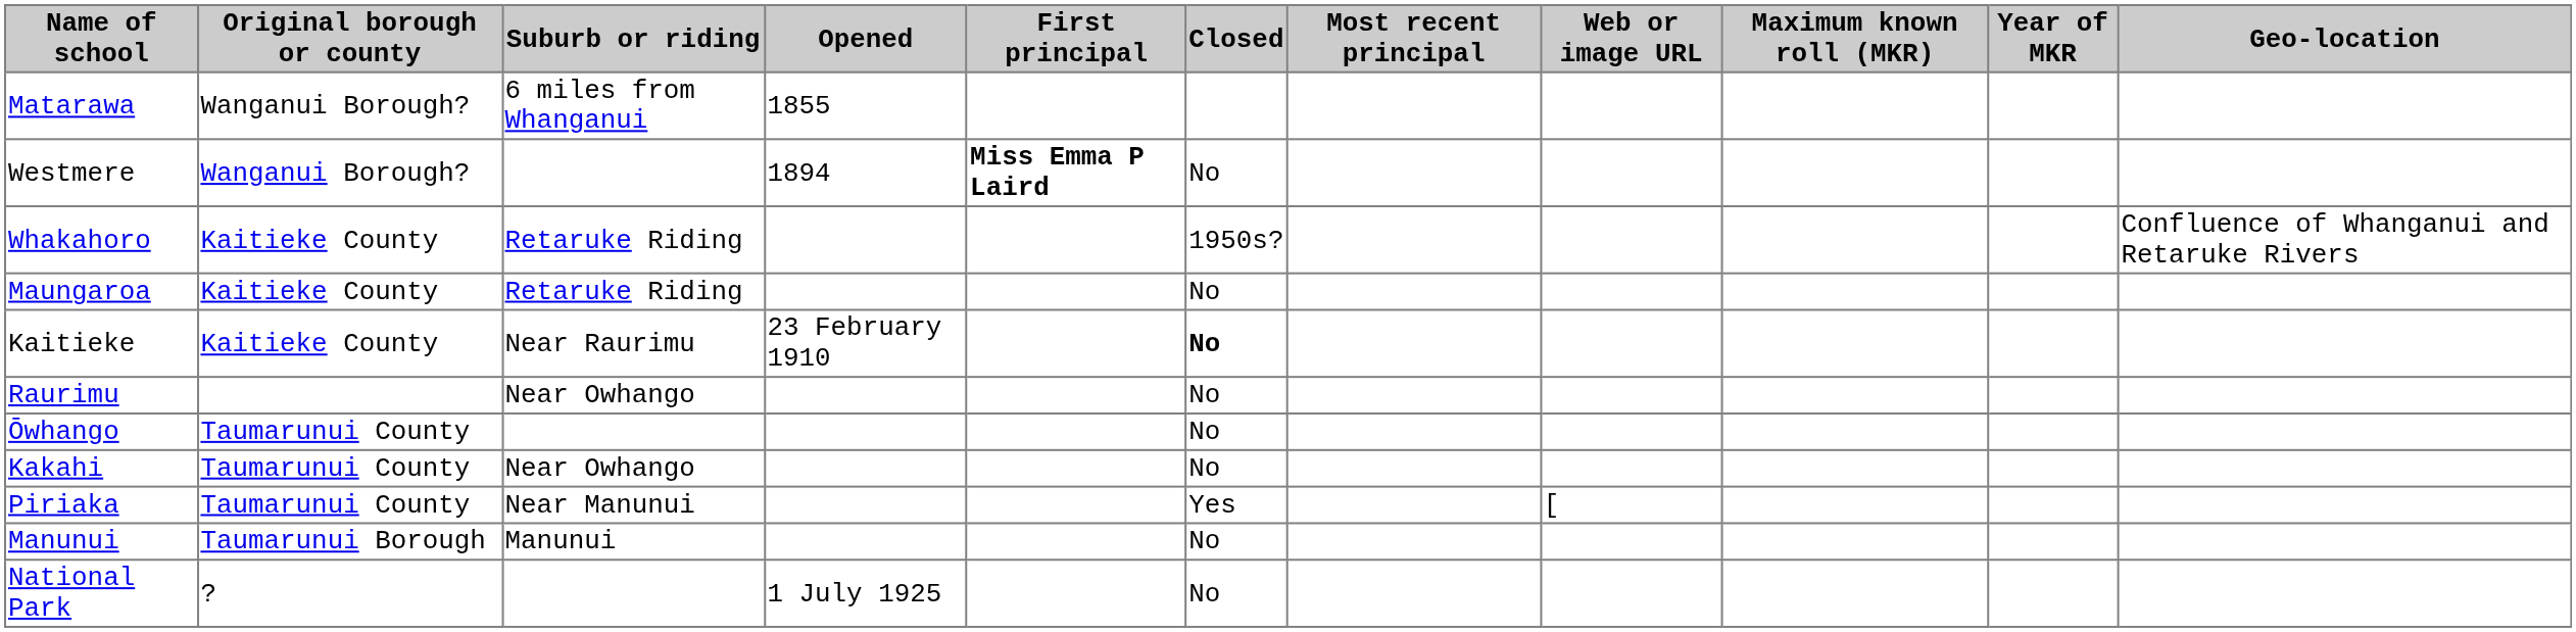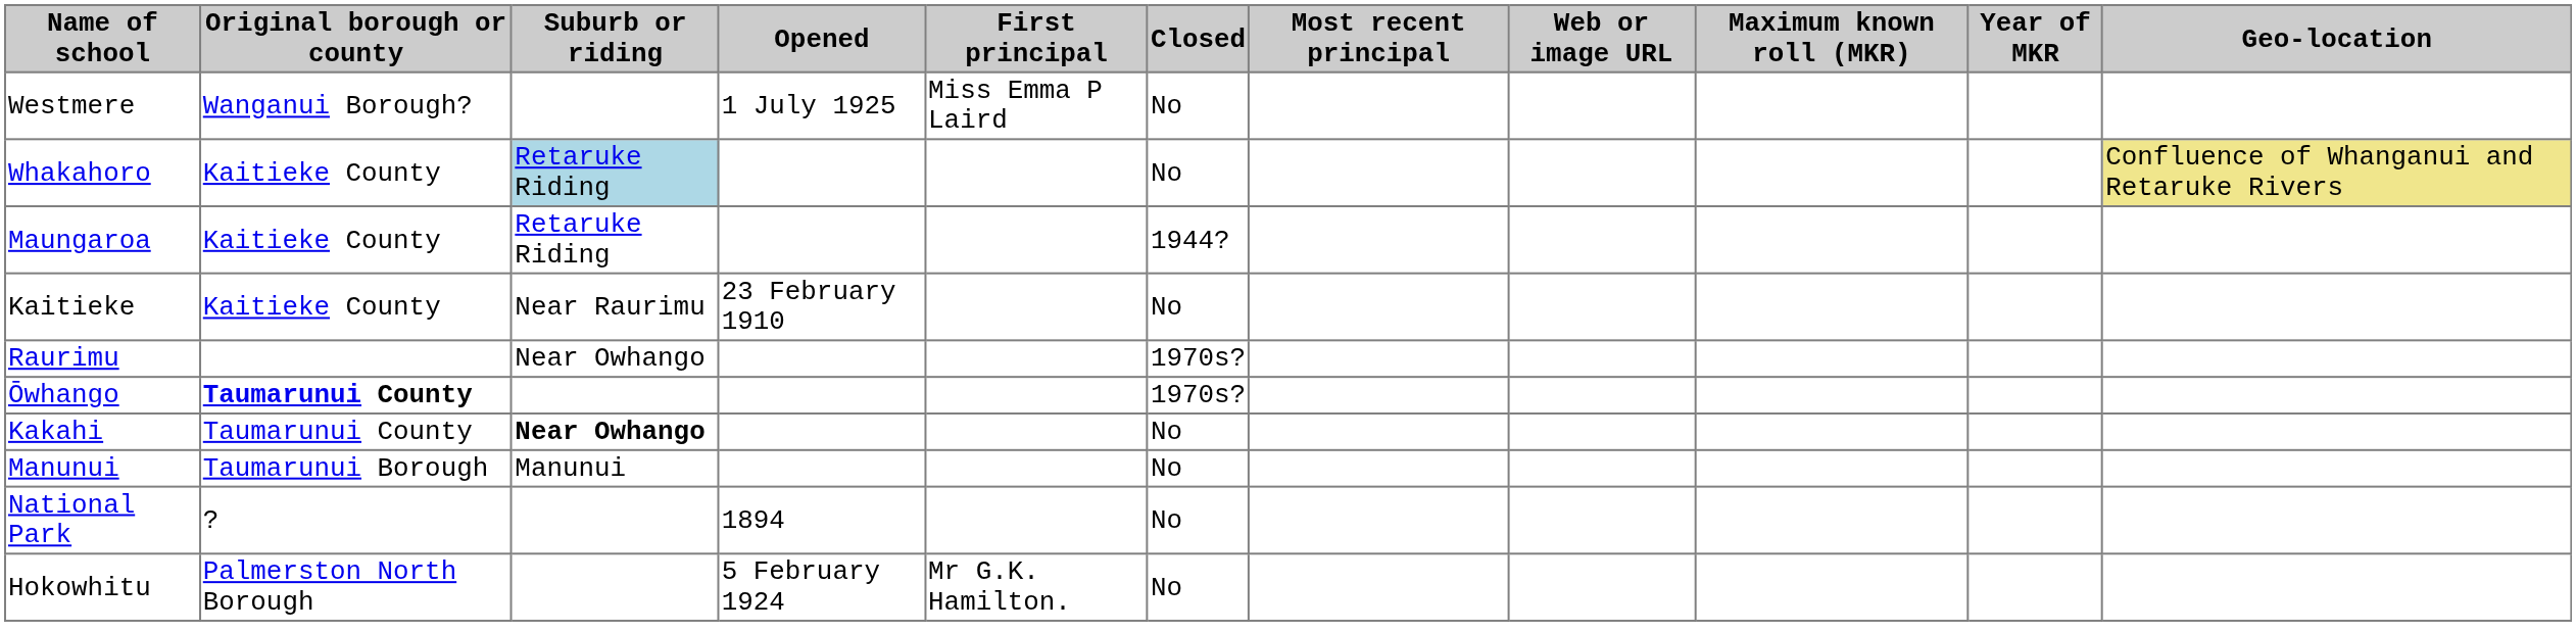- row: Matarawa | Wanganui Borough? | 6 miles from Whanganui | 1855
Westmere | Opened: 1894 -> 1 July 1925
Westmere | First principal: bold -> normal
Whakahoro | Suburb or riding: no background -> lightblue background
Whakahoro | Closed: 1950s? -> No
Whakahoro | Geo-location: no background -> khaki background
Maungaroa | Closed: No -> 1944?
Kaitieke | Closed: bold -> normal
Raurimu | Closed: No -> 1970s?
Ōwhango | Original borough or county: normal -> bold
Ōwhango | Closed: No -> 1970s?
Kakahi | Suburb or riding: normal -> bold
- row: Piriaka | Taumarunui County | Near Manunui | Yes | [
National Park | Opened: 1 July 1925 -> 1894
+ row: Hokowhitu | Palmerston North Borough | 5 February 1924 | Mr G.K. Hamilton. | No
